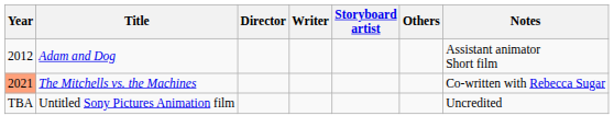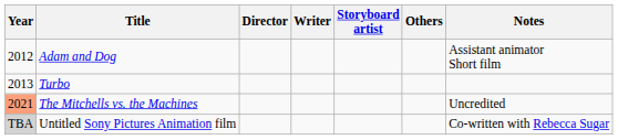+ row: 2013 | Turbo
The Mitchells vs. the Machines | Notes: Co-written with Rebecca Sugar -> Uncredited
Untitled Sony Pictures Animation film | Year: no background -> lightgrey background
Untitled Sony Pictures Animation film | Notes: Uncredited -> Co-written with Rebecca Sugar
